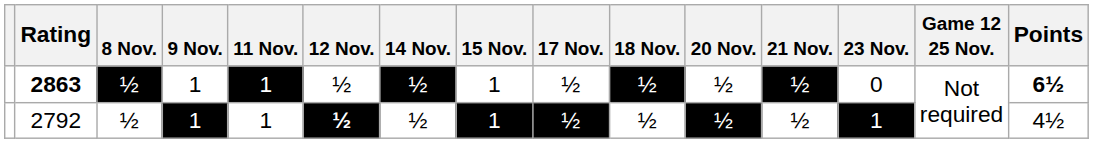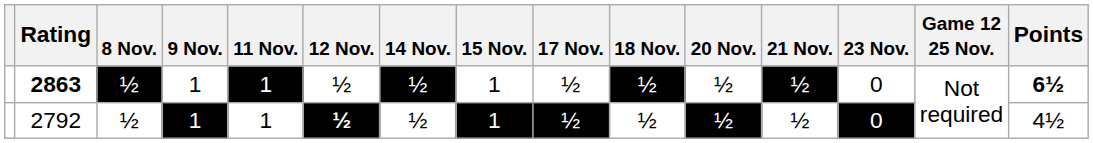2792 | 23 Nov.: 1 -> 0
